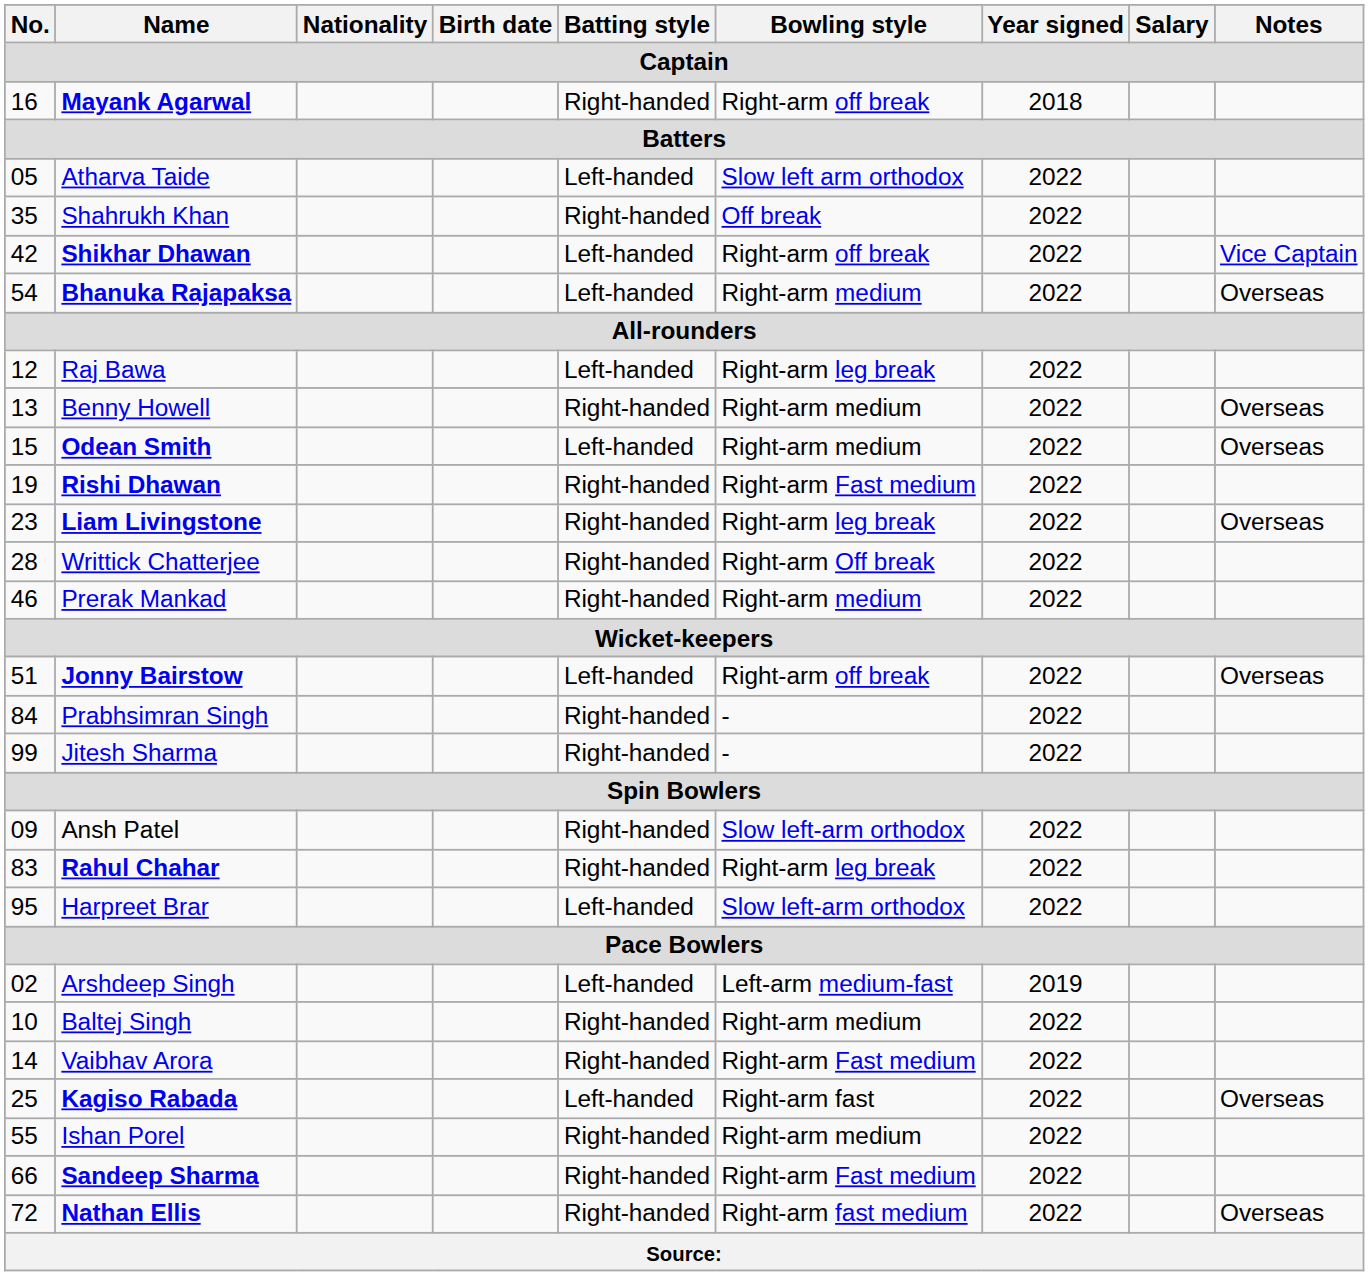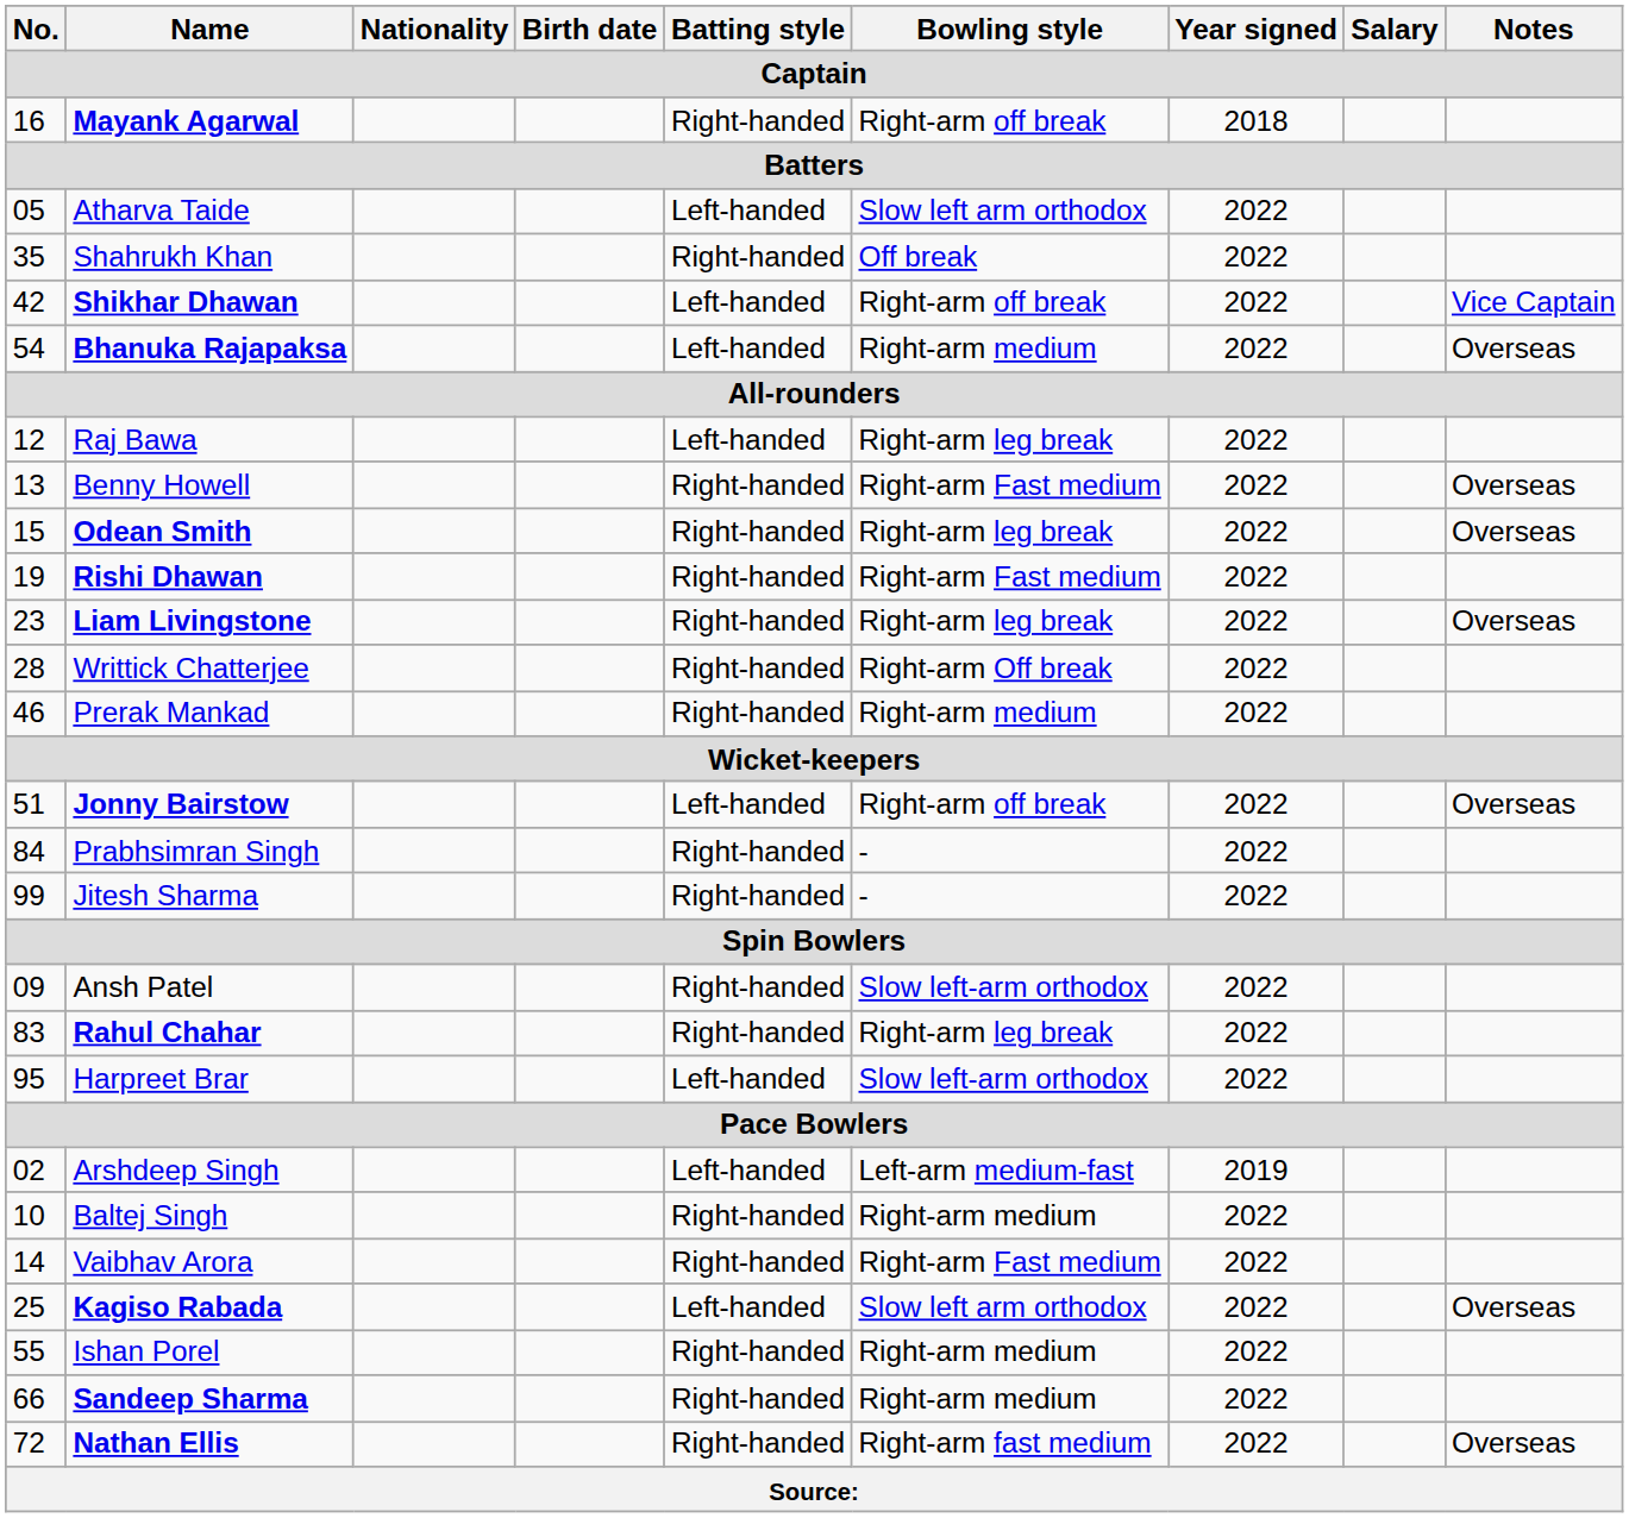Benny Howell | Bowling style: Right-arm medium -> Right-arm Fast medium
Odean Smith | Batting style: Left-handed -> Right-handed
Odean Smith | Bowling style: Right-arm medium -> Right-arm leg break
Kagiso Rabada | Bowling style: Right-arm fast -> Slow left arm orthodox
Sandeep Sharma | Bowling style: Right-arm Fast medium -> Right-arm medium
